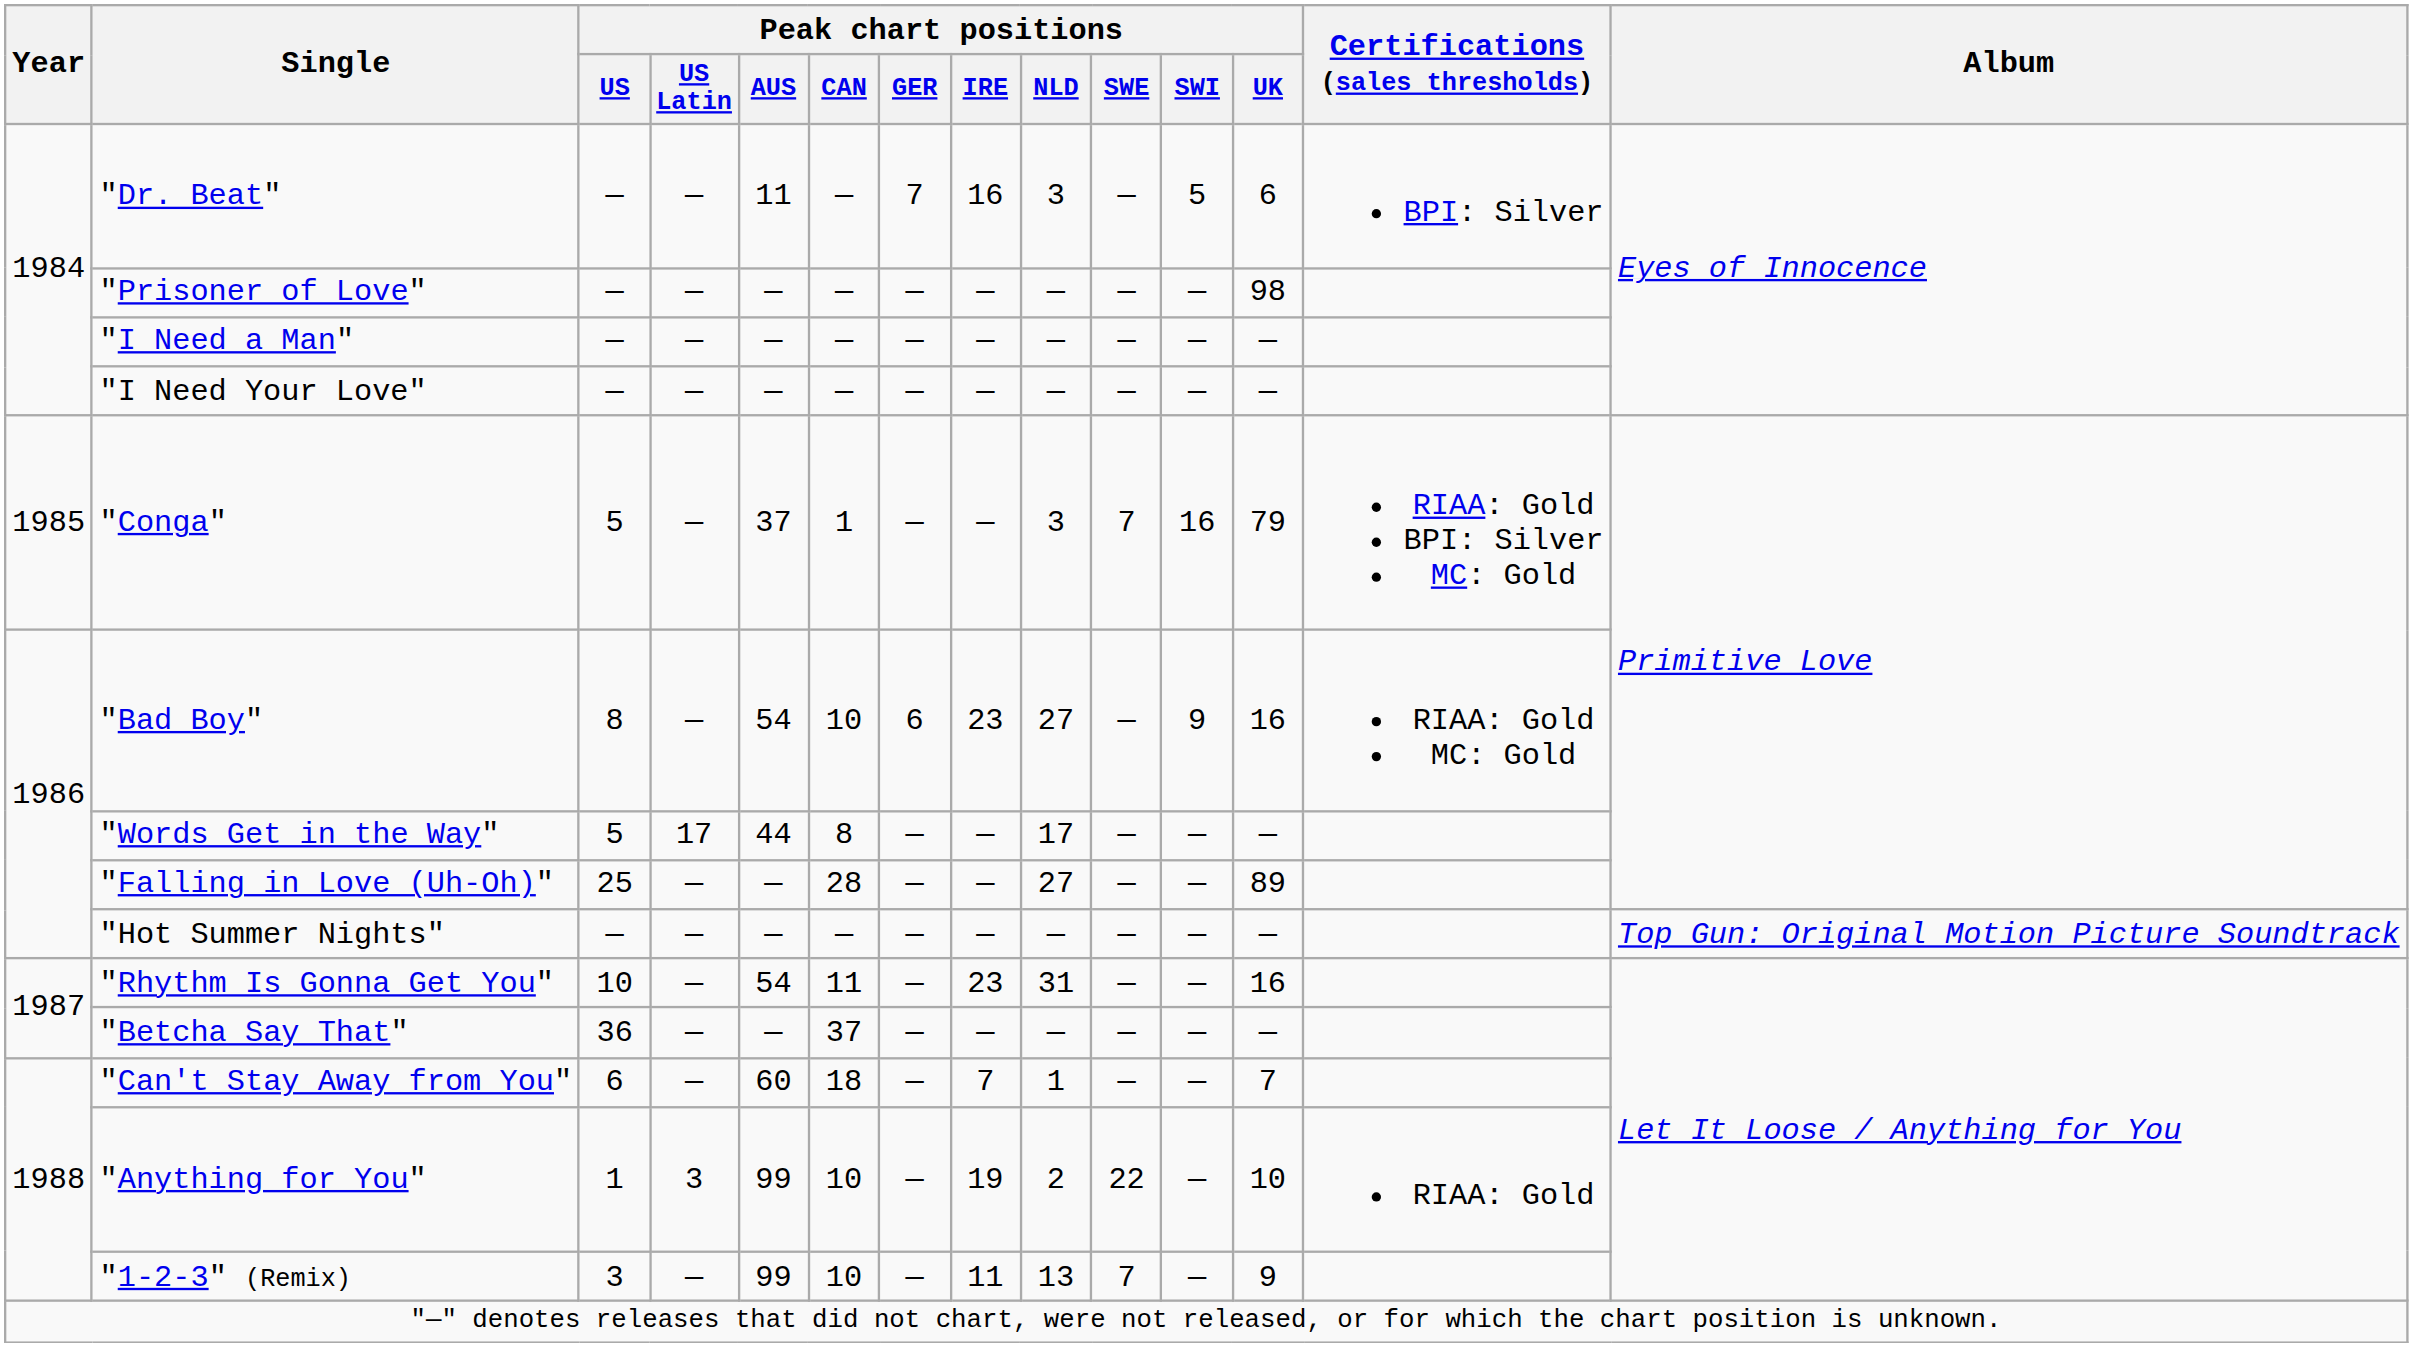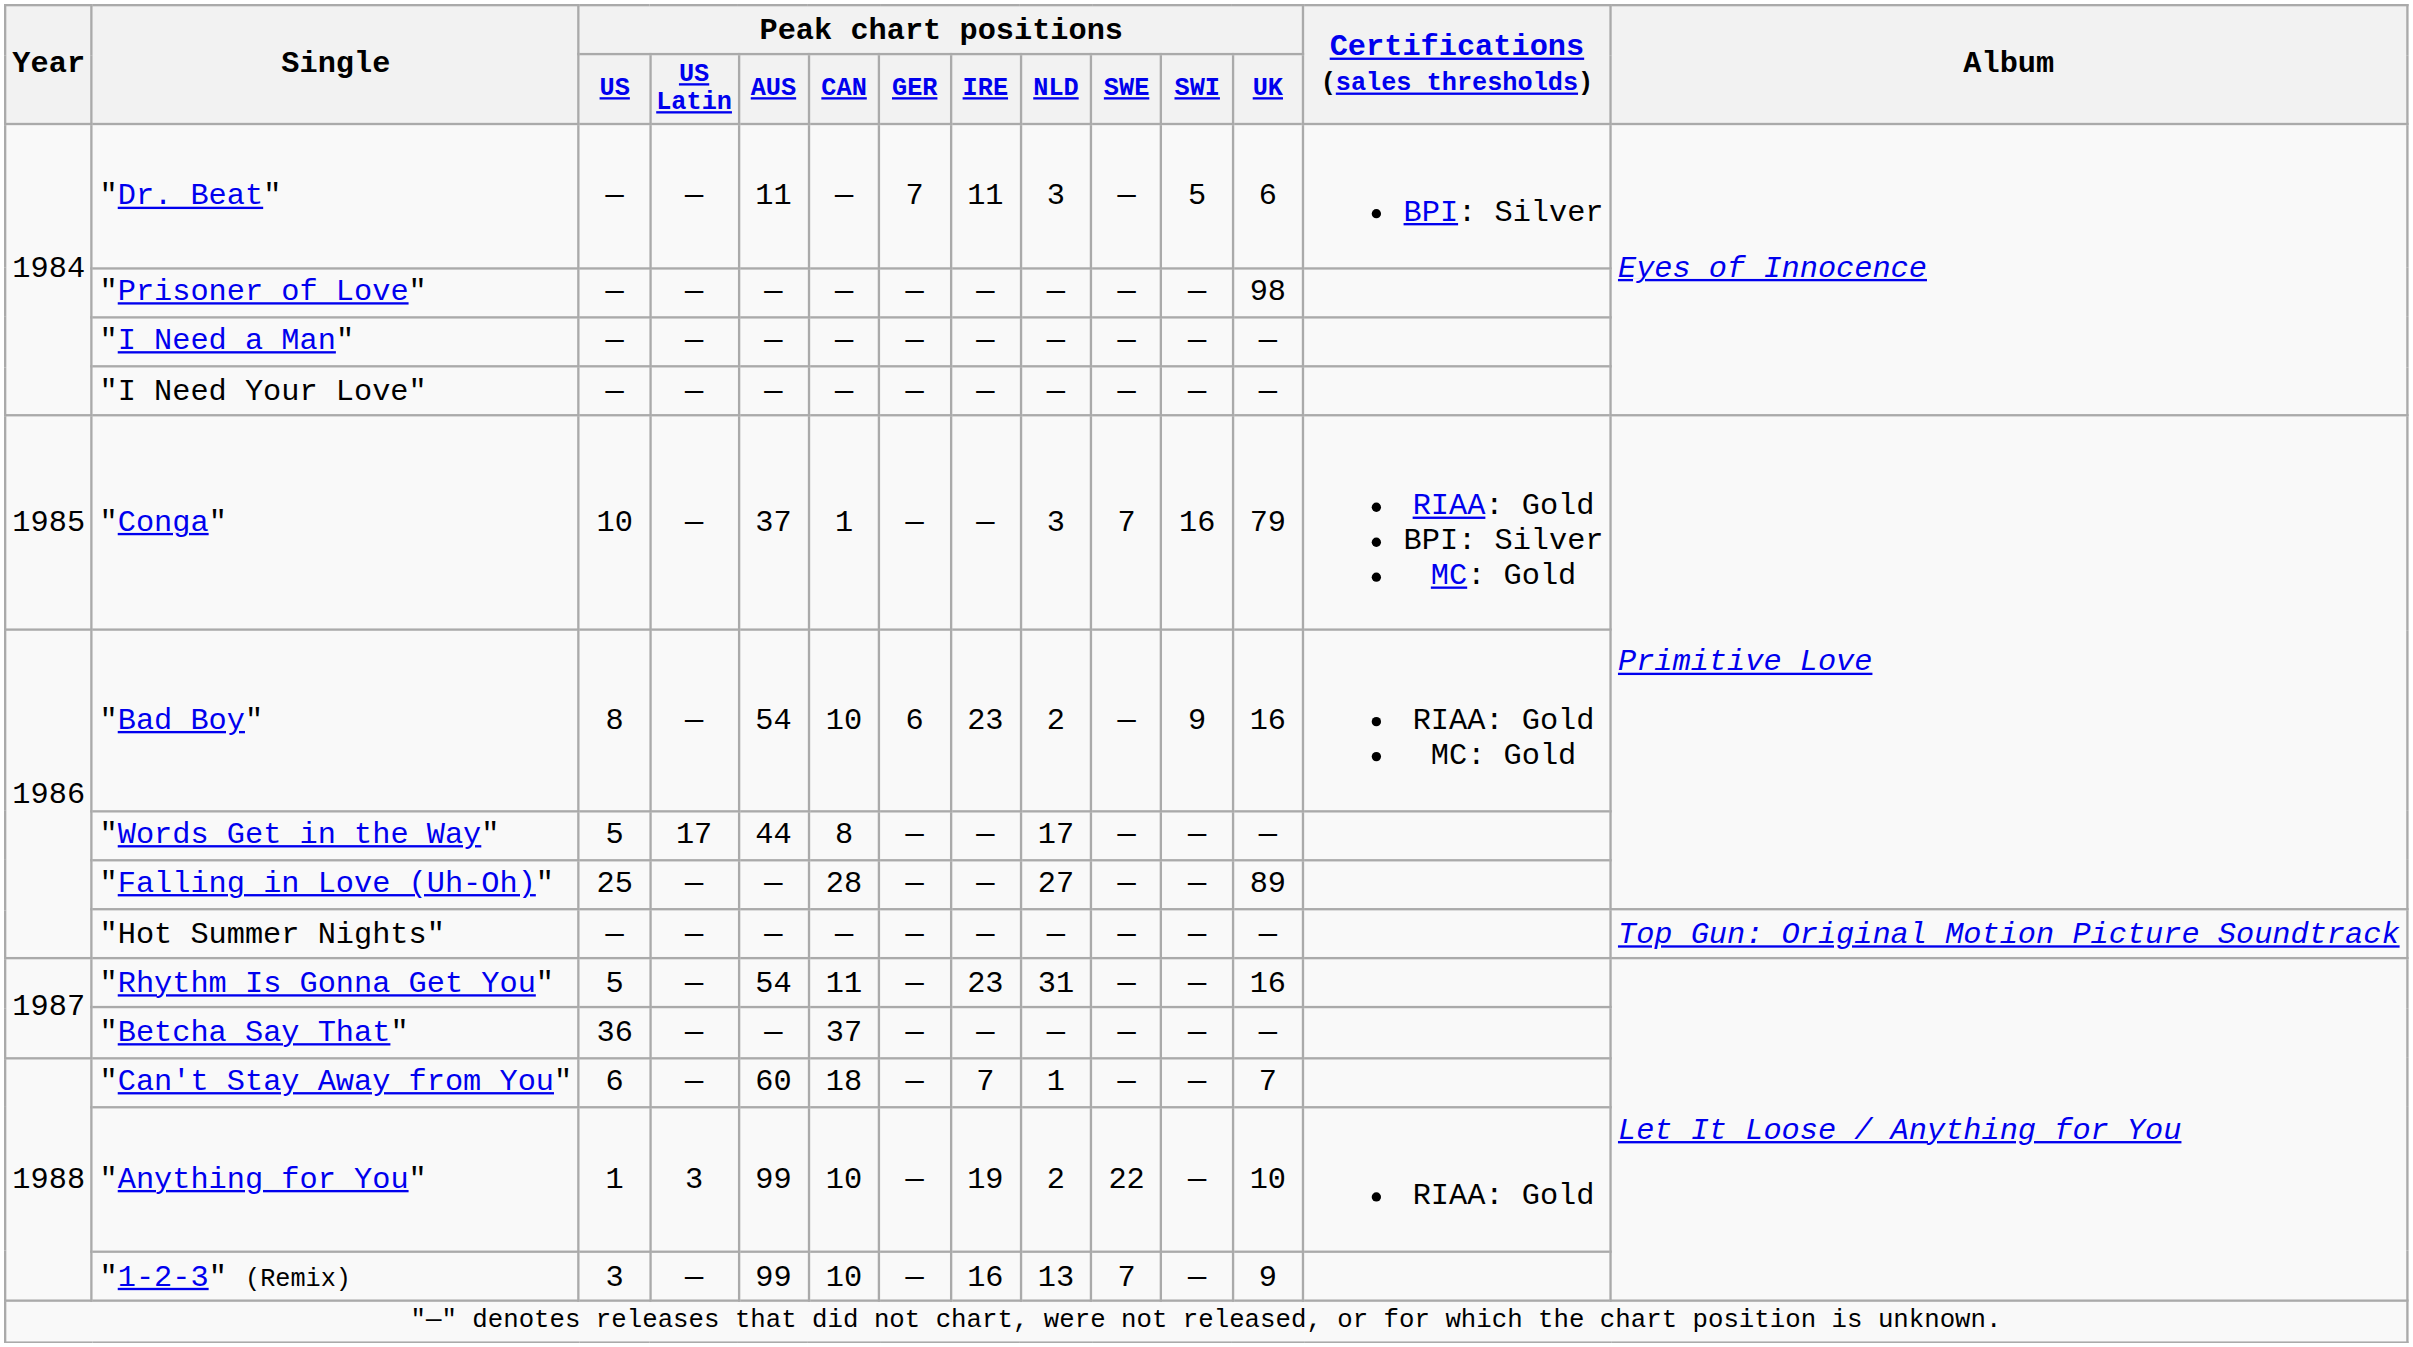"Dr. Beat" | Peak chart positions / IRE: 16 -> 11
"Conga" | Peak chart positions / US: 5 -> 10
"Bad Boy" | Peak chart positions / NLD: 27 -> 2
"Rhythm Is Gonna Get You" | Peak chart positions / US: 10 -> 5
"1-2-3" (Remix) | Peak chart positions / IRE: 11 -> 16
